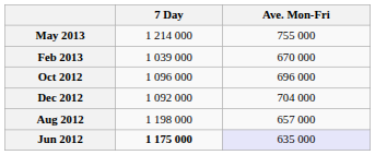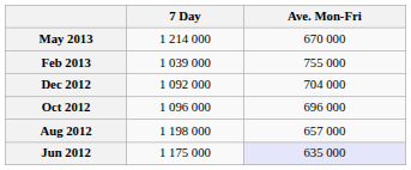May 2013 | Ave. Mon-Fri: 755 000 -> 670 000
Feb 2013 | Ave. Mon-Fri: 670 000 -> 755 000
rows swapped: Dec 2012 <-> Oct 2012
Jun 2012 | 7 Day: bold -> normal
